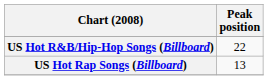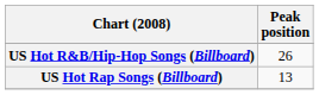US Hot R&B/Hip-Hop Songs (Billboard) | Peak position: 22 -> 26
